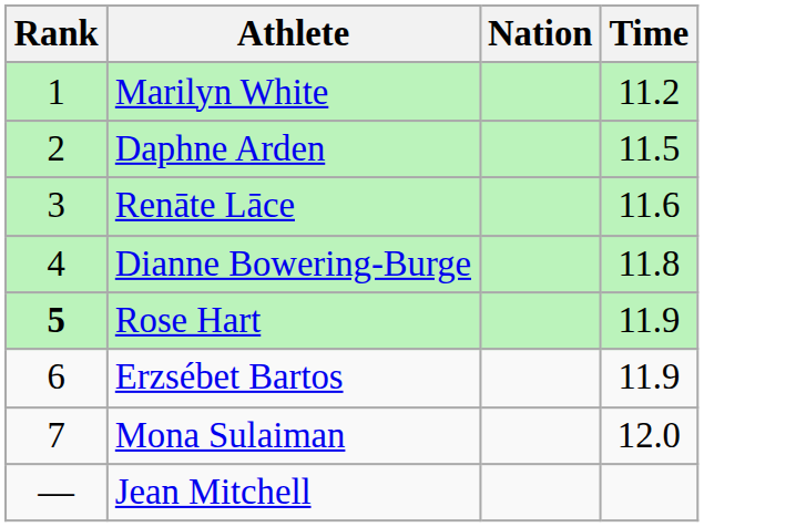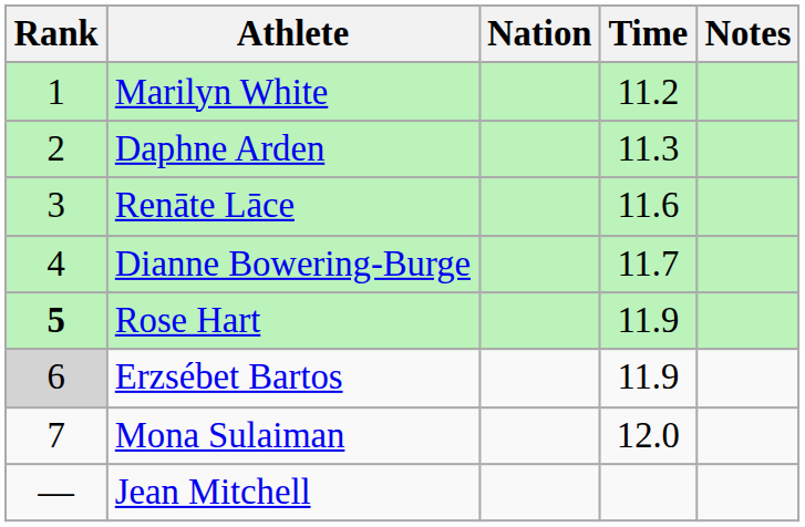+ column: Notes
Daphne Arden | Time: 11.5 -> 11.3
Dianne Bowering-Burge | Time: 11.8 -> 11.7
Erzsébet Bartos | Rank: no background -> lightgrey background
